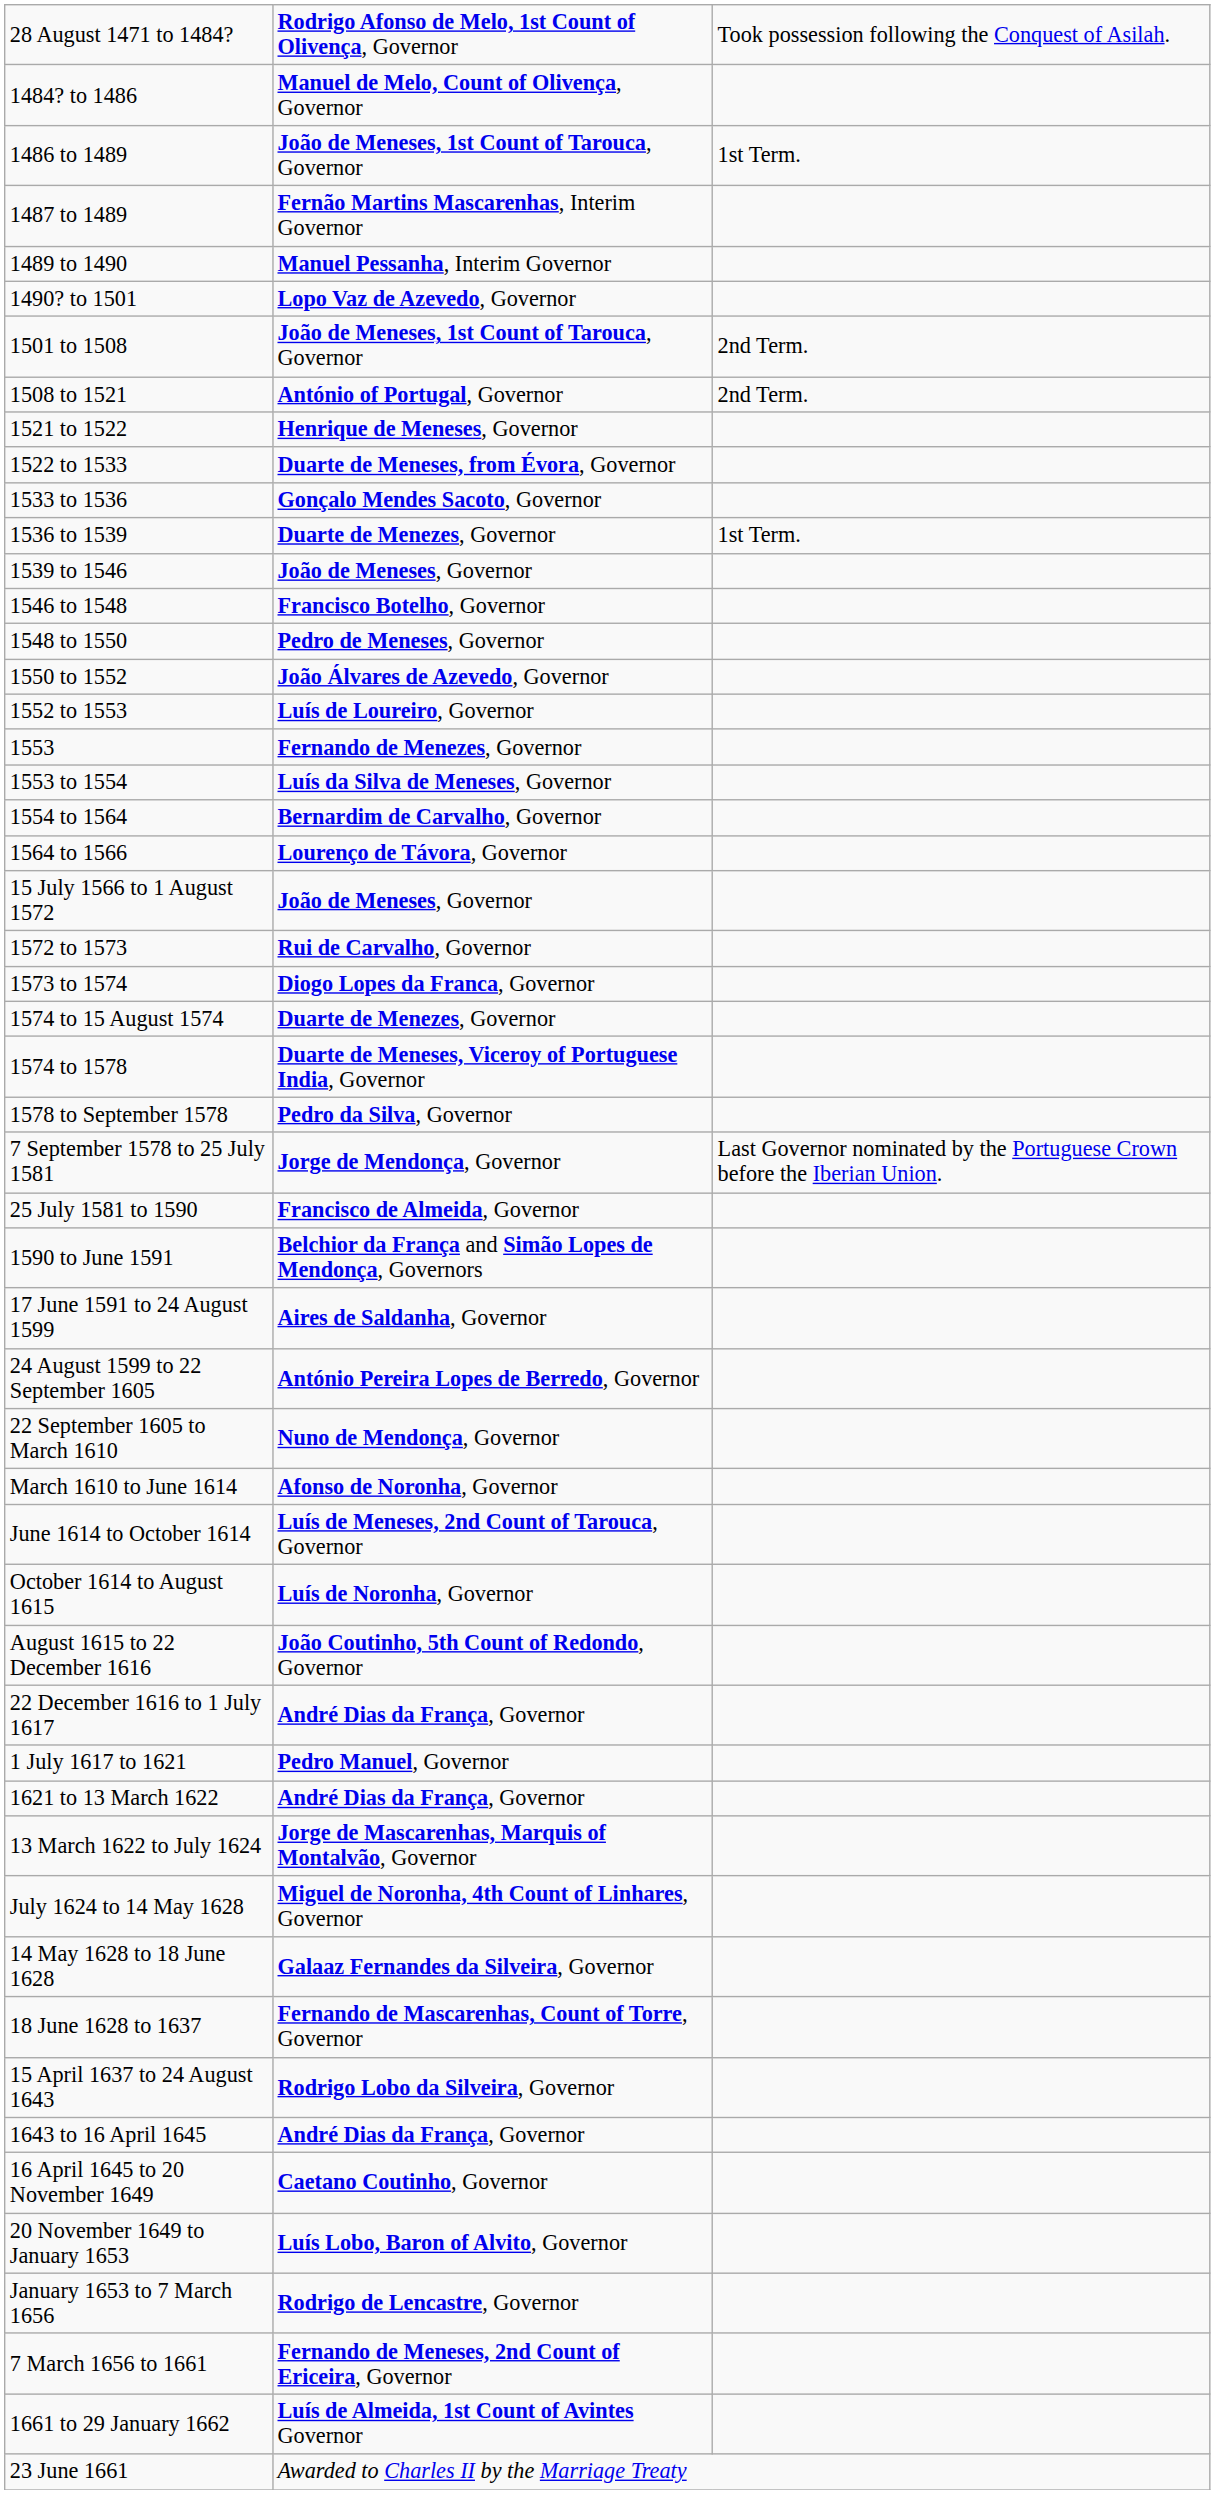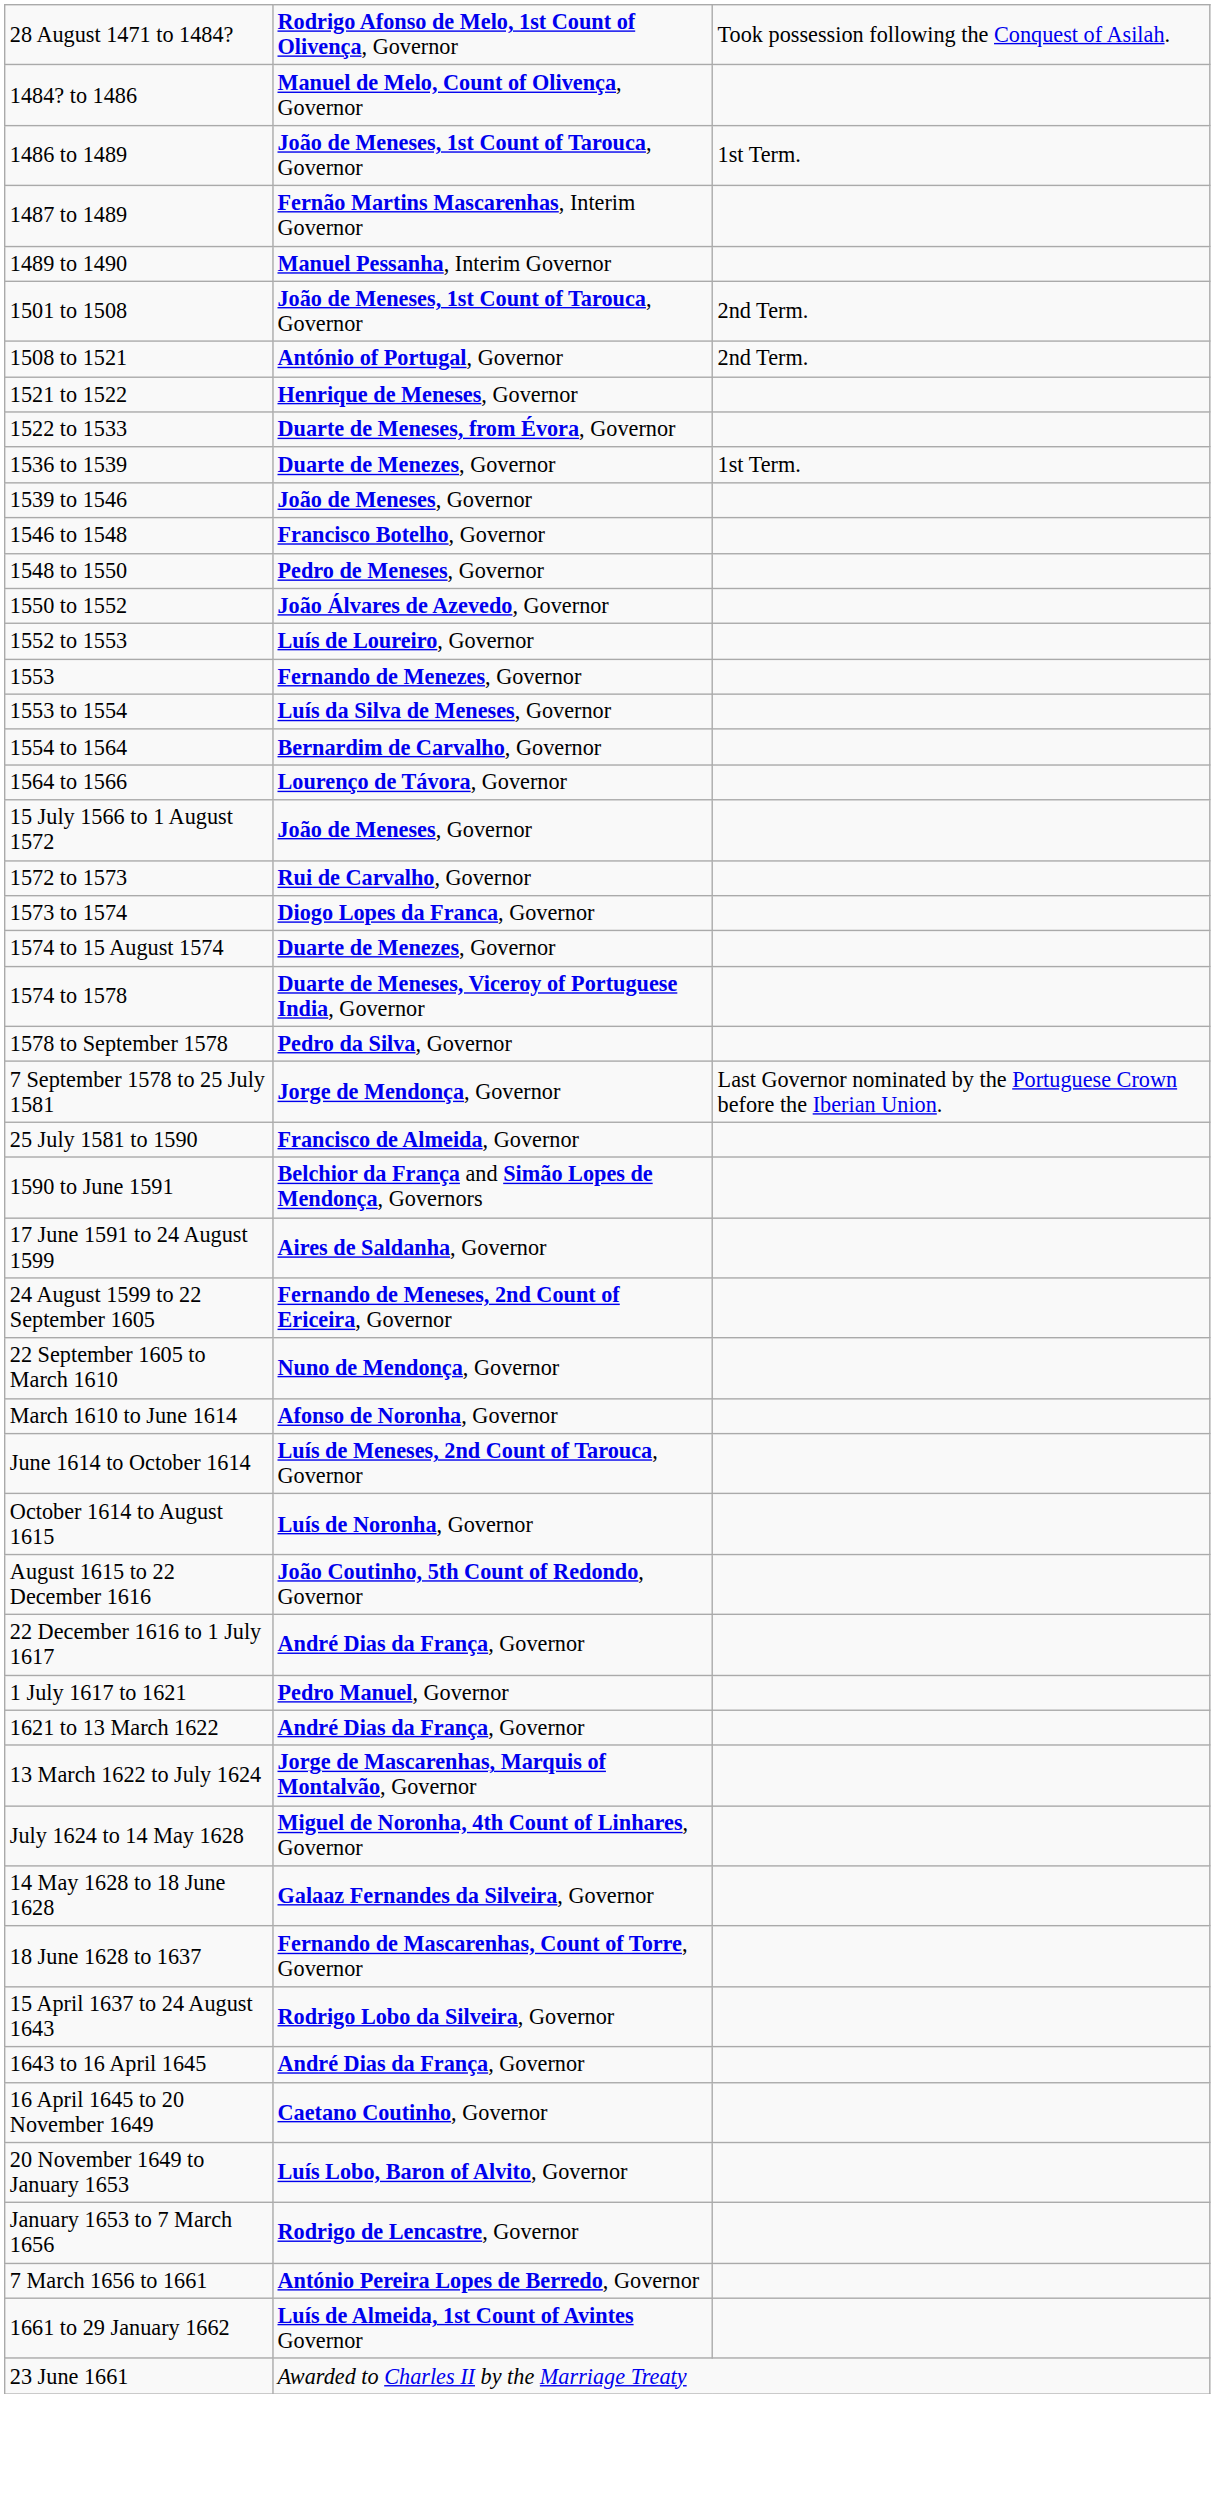- row: 1490? to 1501 | Lopo Vaz de Azevedo, Governor
- row: 1533 to 1536 | Gonçalo Mendes Sacoto, Governor
24 August 1599 to 22 September 1605 | column 2: António Pereira Lopes de Berredo, Governor -> Fernando de Meneses, 2nd Count of Ericeira, Governor
7 March 1656 to 1661 | column 2: Fernando de Meneses, 2nd Count of Ericeira, Governor -> António Pereira Lopes de Berredo, Governor
